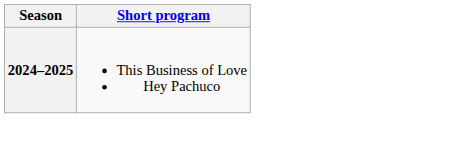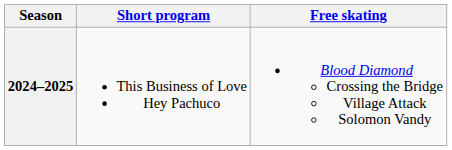+ column: Free skating | Blood Diamond Crossing the Bridge Village Attack Solomon Vandy
